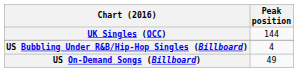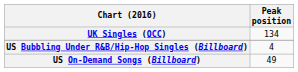UK Singles (OCC) | Peak position: 144 -> 134
